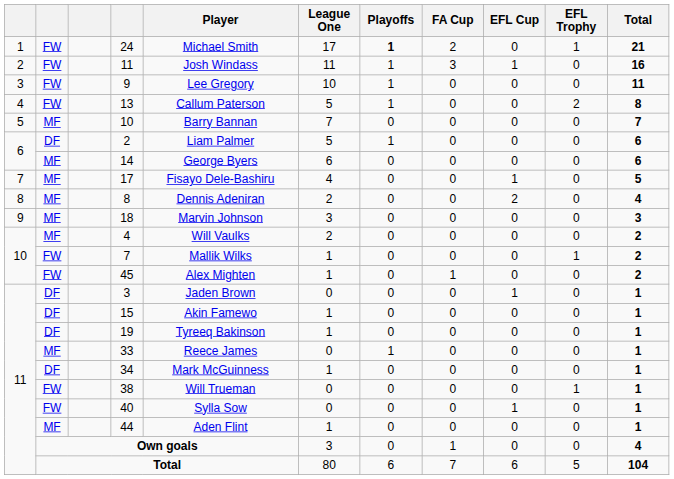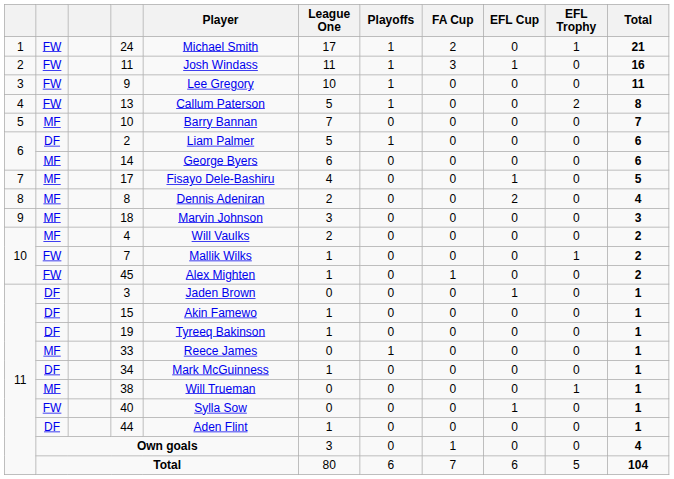24 | Playoffs: bold -> normal
38 | column 2: FW -> MF
44 | column 2: MF -> DF
